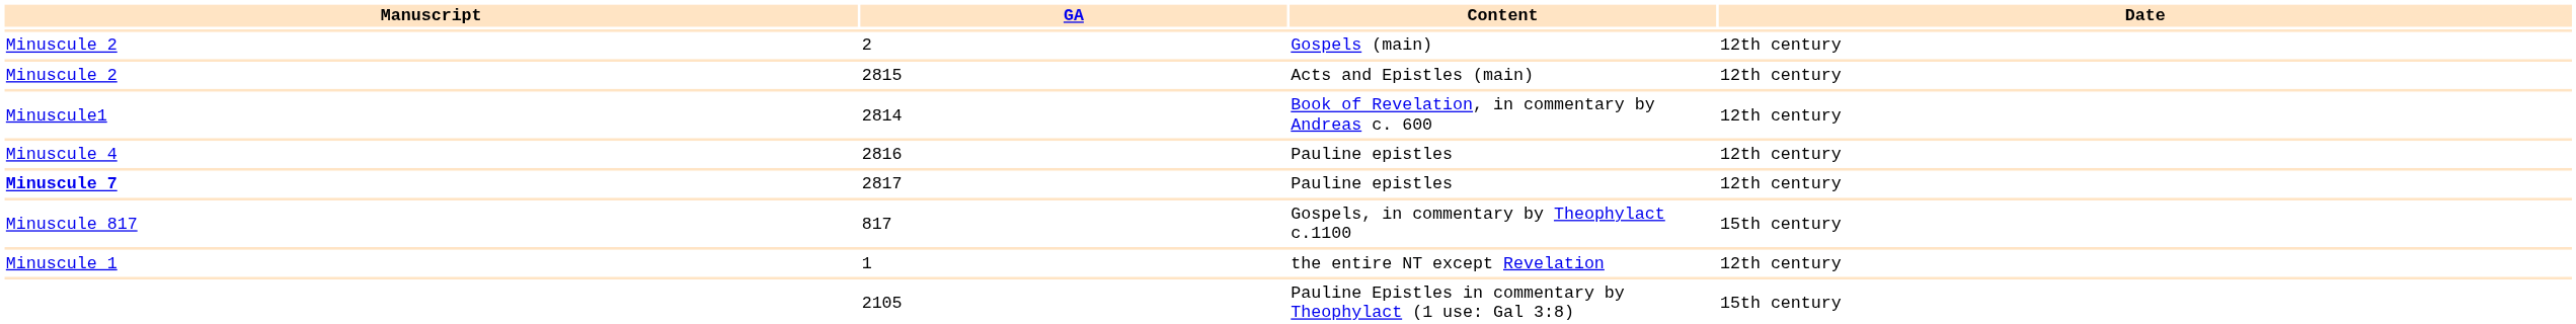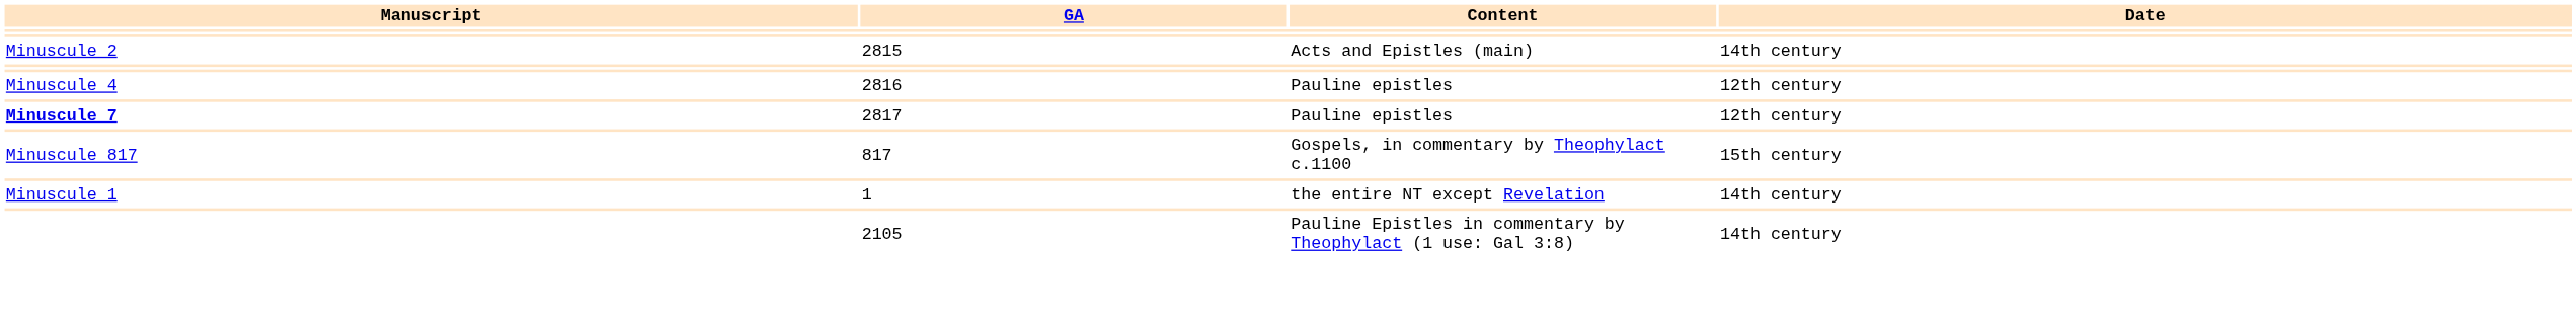- row: Minuscule 2 | 2 | Gospels (main) | 12th century
2815 | column 4: 12th century -> 14th century
- row: Minuscule1 | 2814 | Book of Revelation, in commentary by Andreas c. 600 | 12th century
1 | column 4: 12th century -> 14th century
2105 | column 4: 15th century -> 14th century
